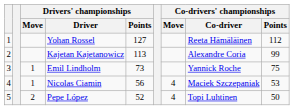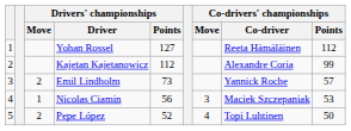Kajetan Kajetanowicz | Drivers' championships / Points: 113 -> 112
Emil Lindholm | Drivers' championships / Move: 1 -> 2
Emil Lindholm | Co-drivers' championships / Points: 75 -> 57
Nicolas Ciamin | Co-drivers' championships / Move: 4 -> 3
